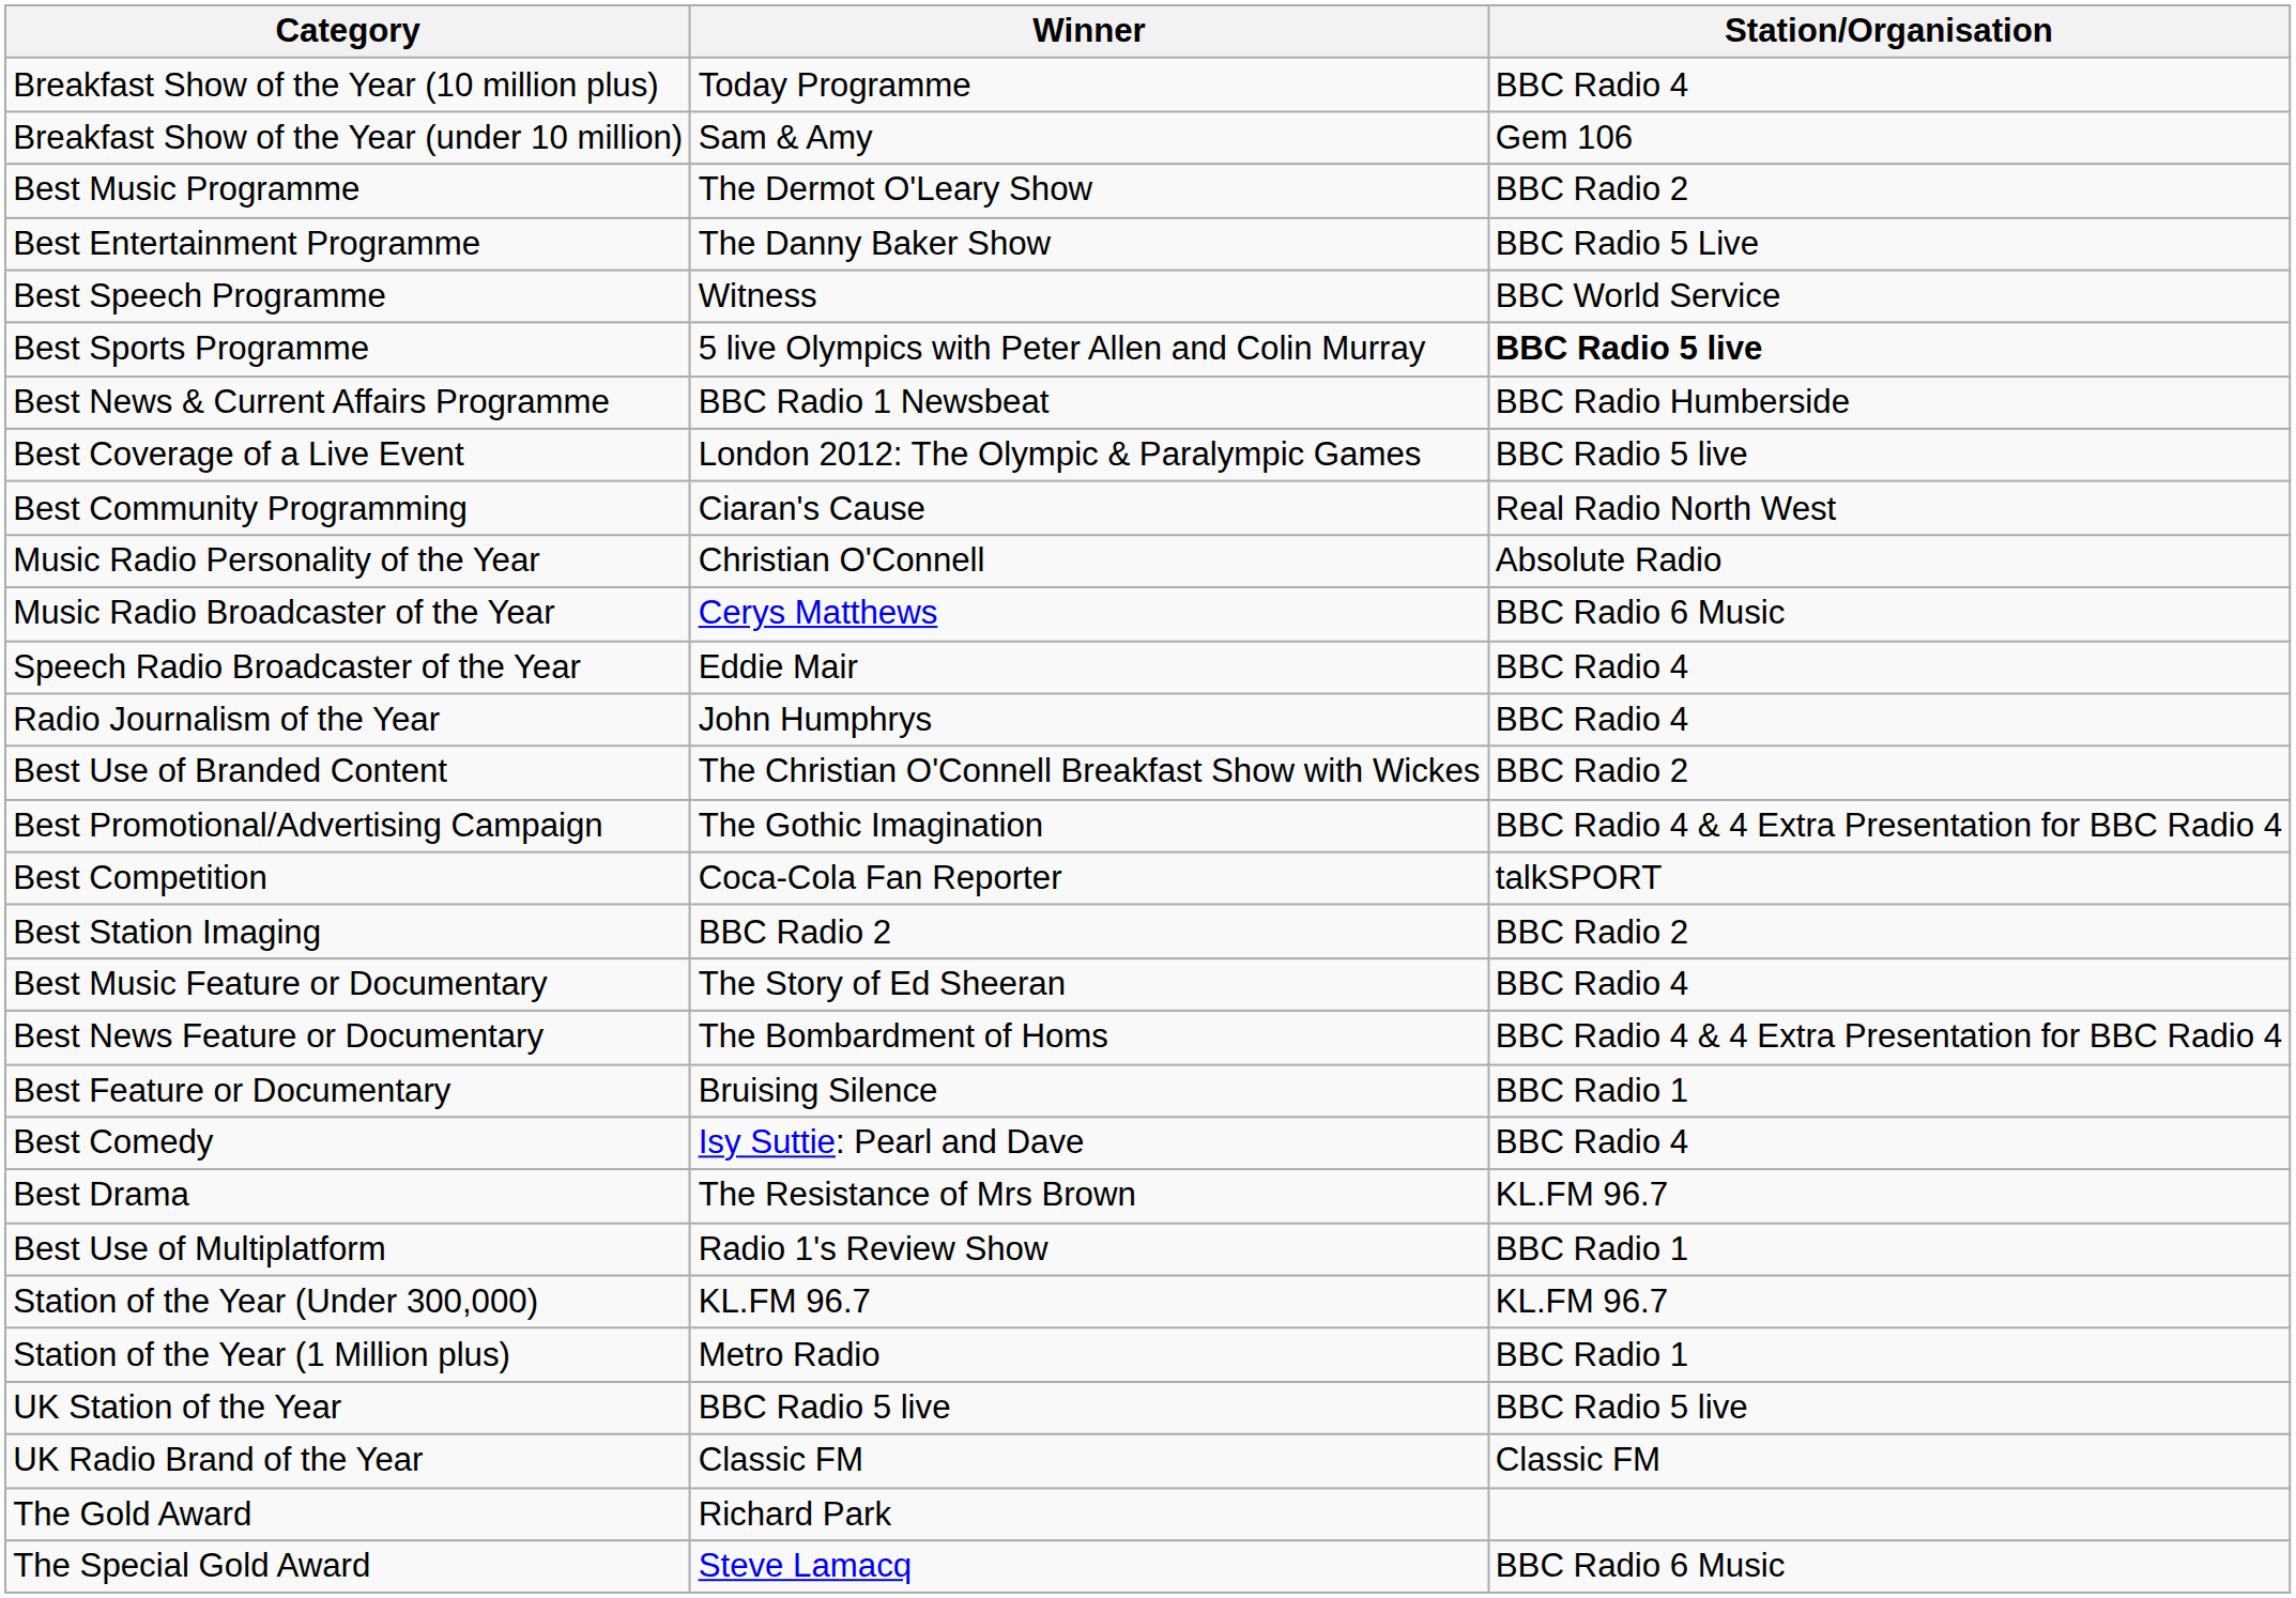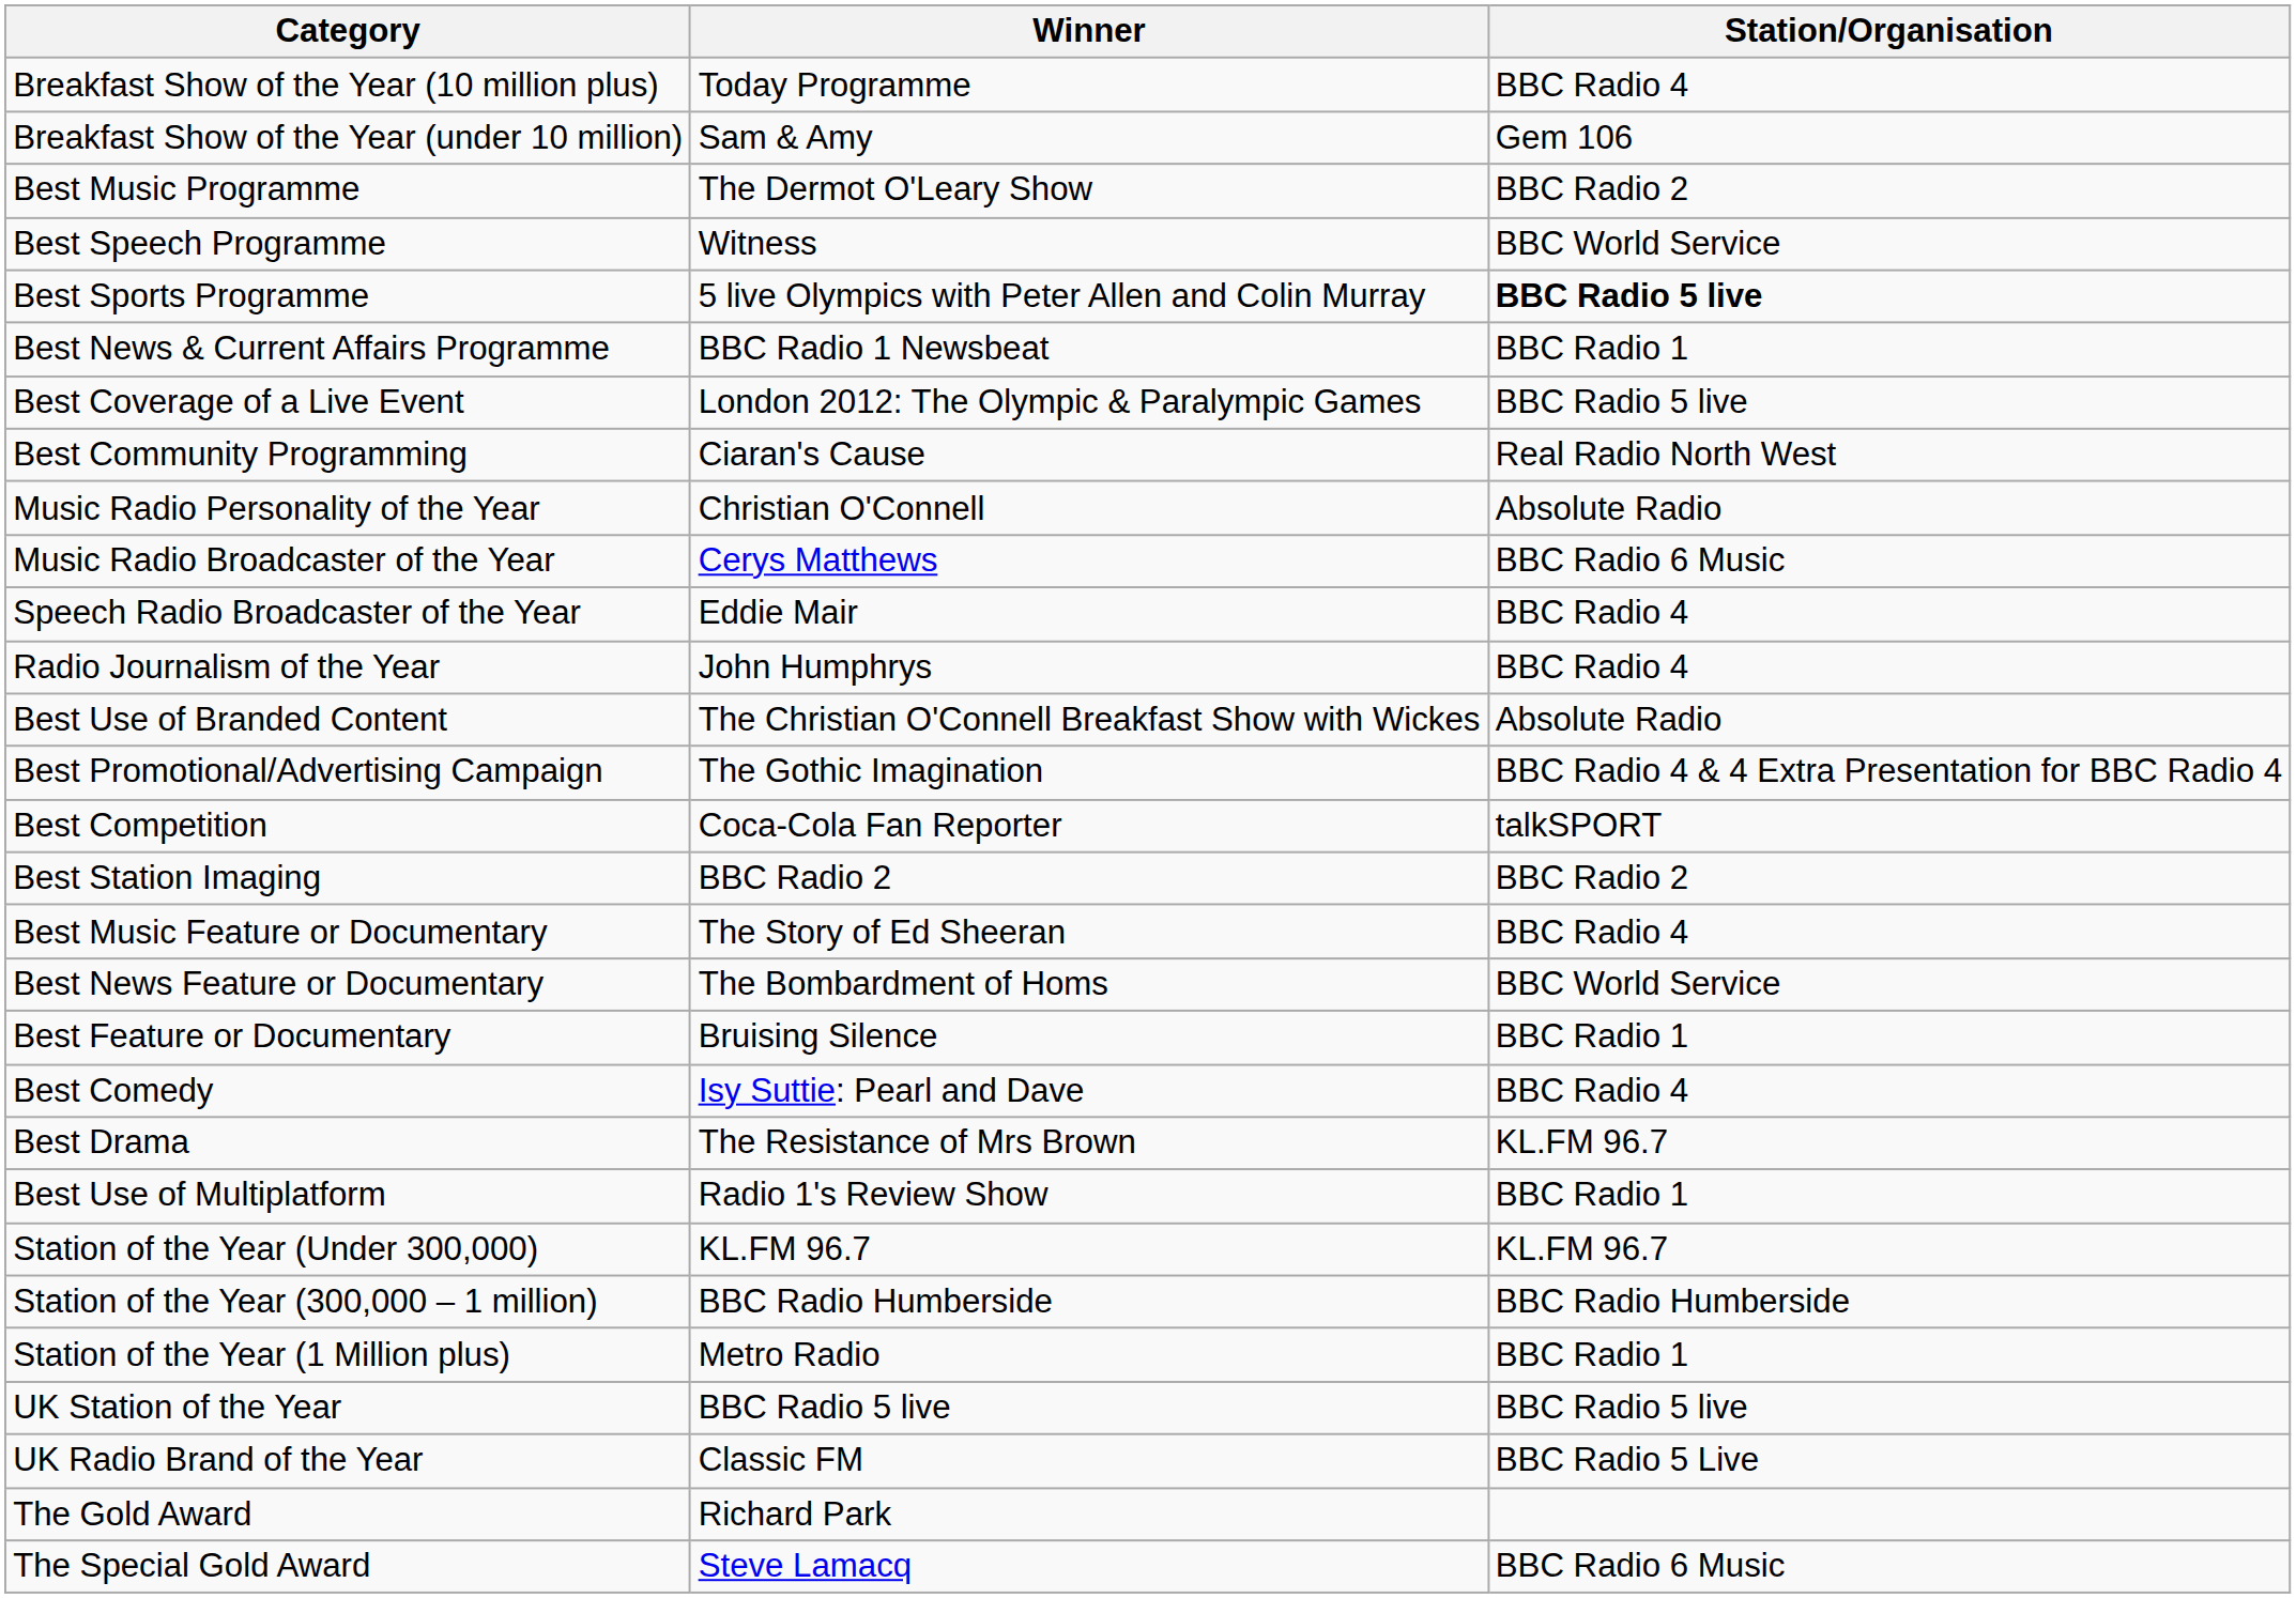- row: Best Entertainment Programme | The Danny Baker Show | BBC Radio 5 Live
Best News & Current Affairs Programme | Station/Organisation: BBC Radio Humberside -> BBC Radio 1
Best Use of Branded Content | Station/Organisation: BBC Radio 2 -> Absolute Radio
Best News Feature or Documentary | Station/Organisation: BBC Radio 4 & 4 Extra Presentation for BBC Radio 4 -> BBC World Service
+ row: Station of the Year (300,000 – 1 million) | BBC Radio Humberside | BBC Radio Humberside
UK Radio Brand of the Year | Station/Organisation: Classic FM -> BBC Radio 5 Live
